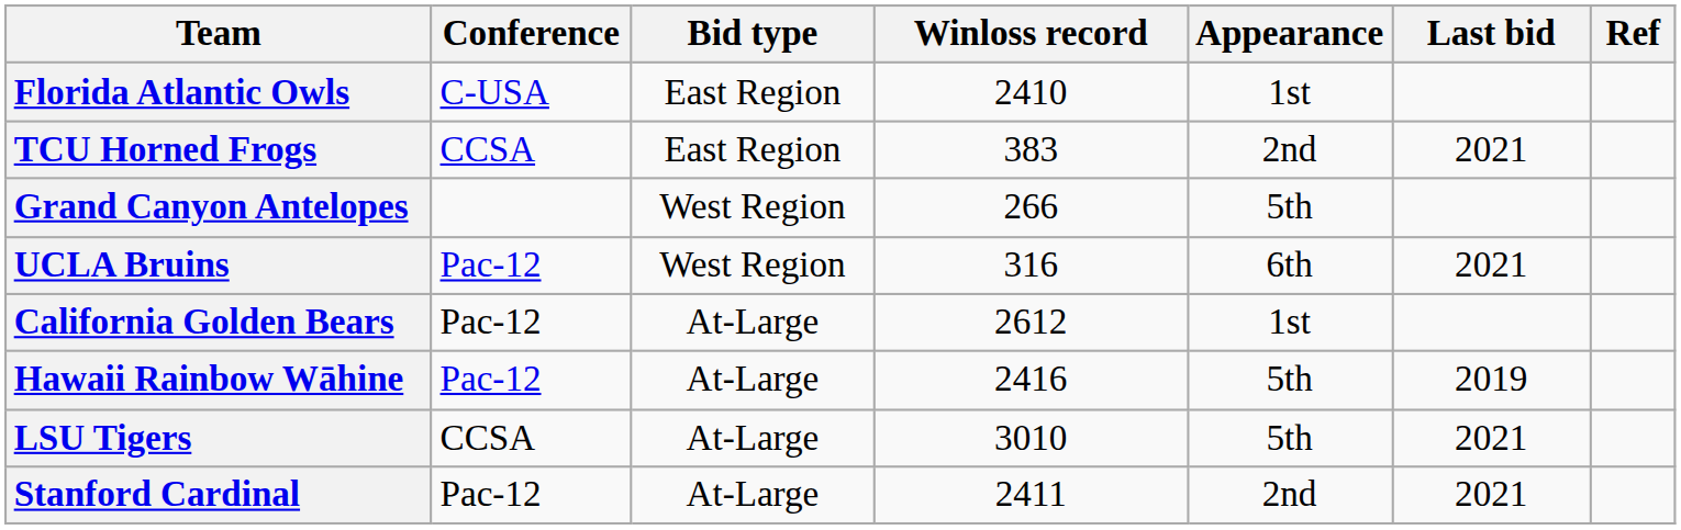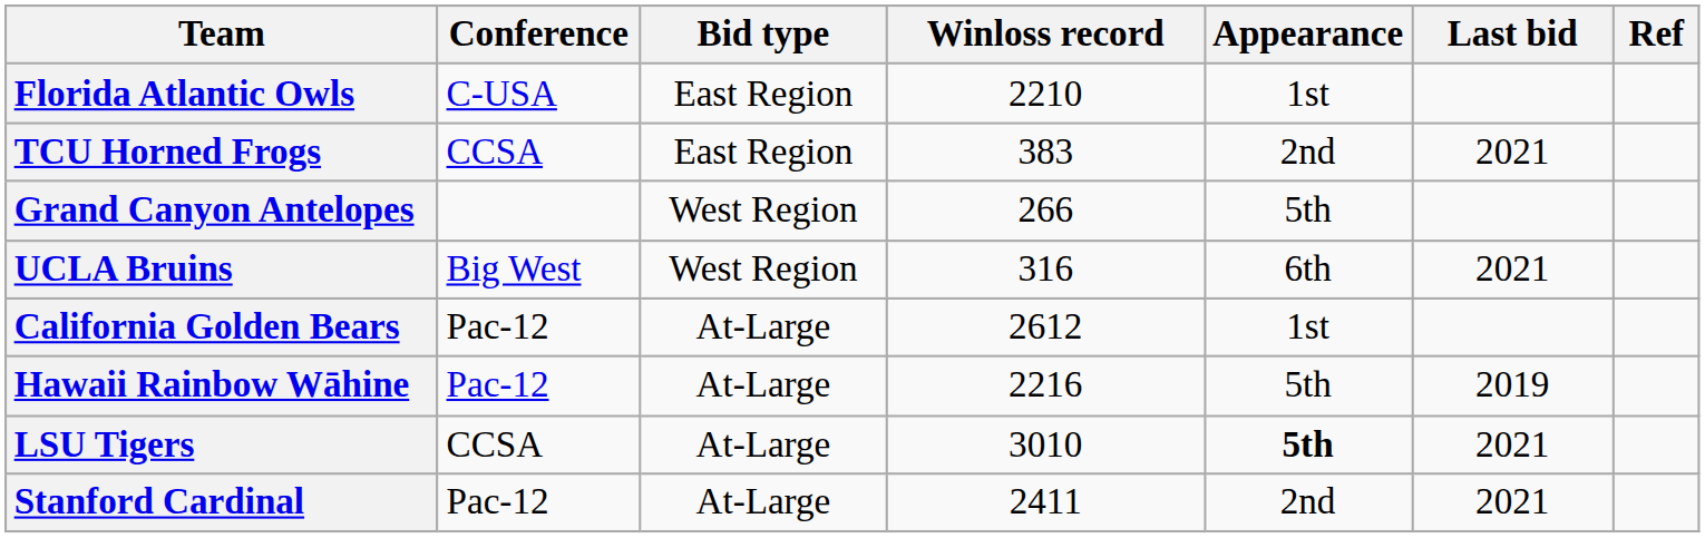Florida Atlantic Owls | Winloss record: 2410 -> 2210
UCLA Bruins | Conference: Pac-12 -> Big West
Hawaii Rainbow Wāhine | Winloss record: 2416 -> 2216
LSU Tigers | Appearance: normal -> bold
